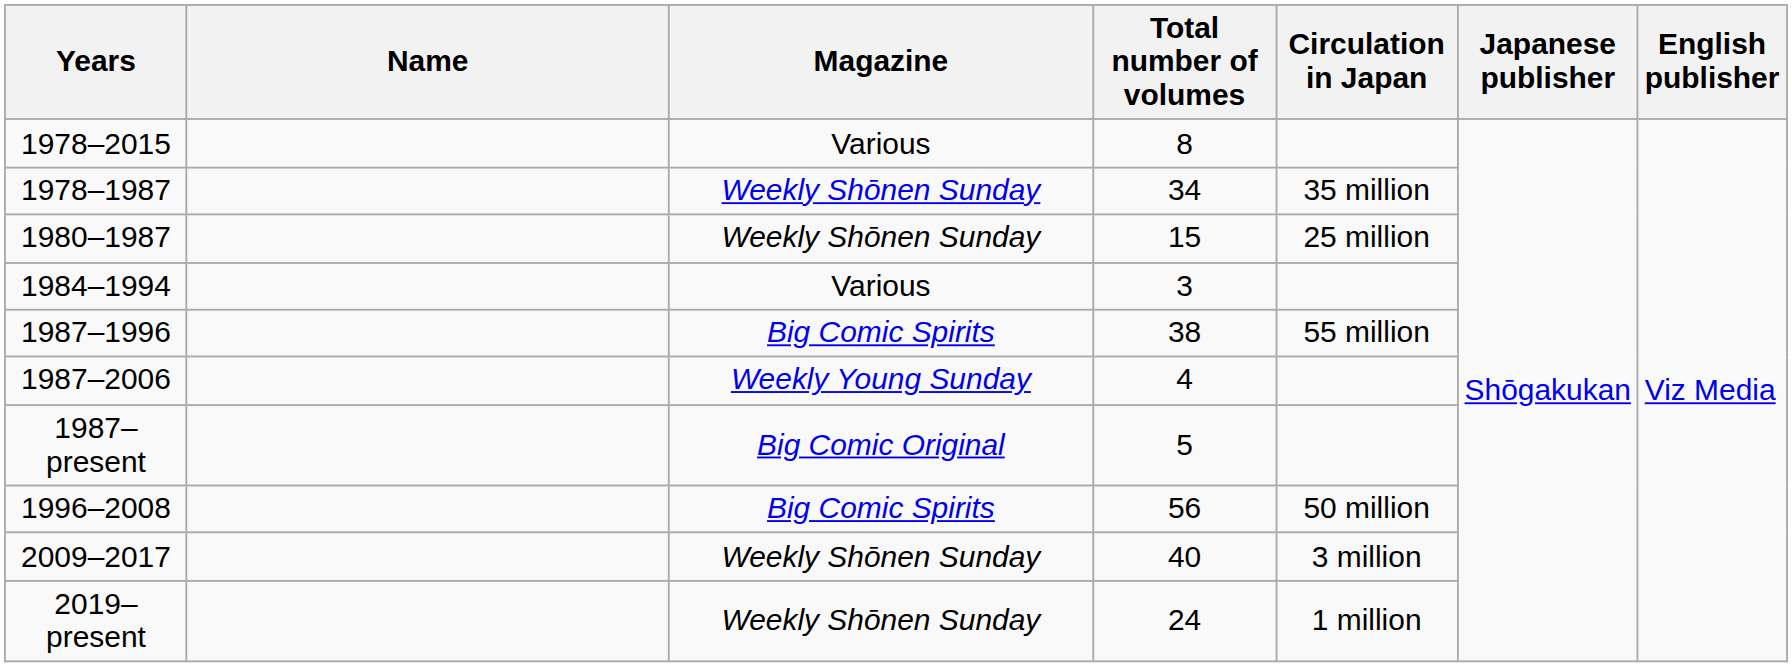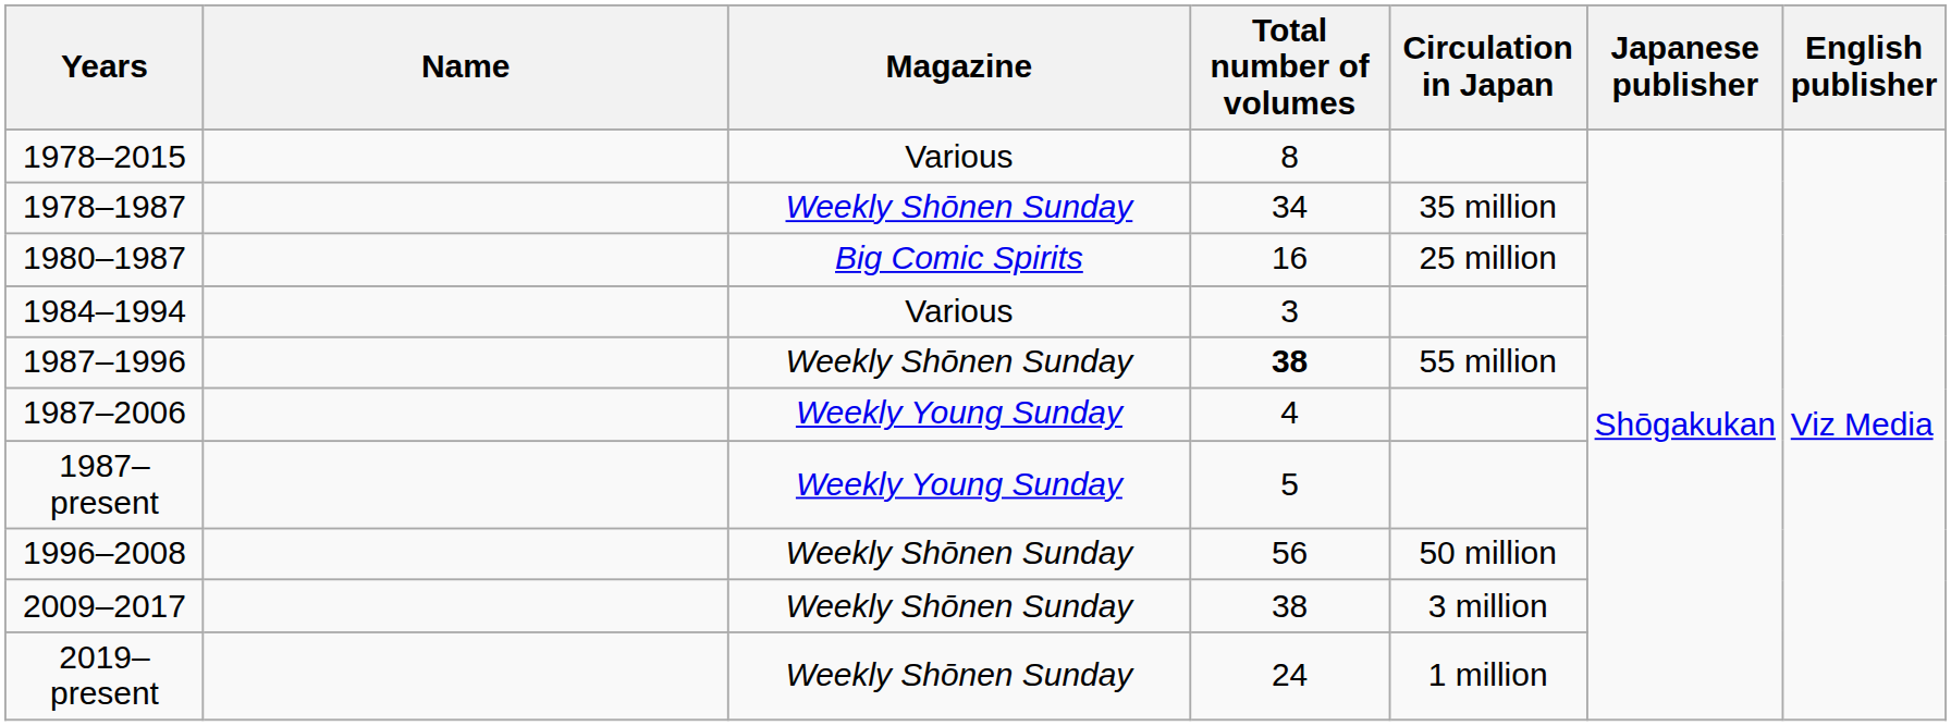1980–1987 | Magazine: Weekly Shōnen Sunday -> Big Comic Spirits
1980–1987 | Total number of volumes: 15 -> 16
1987–1996 | Magazine: Big Comic Spirits -> Weekly Shōnen Sunday
1987–1996 | Total number of volumes: normal -> bold
1987–present | Magazine: Big Comic Original -> Weekly Young Sunday
1996–2008 | Magazine: Big Comic Spirits -> Weekly Shōnen Sunday
2009–2017 | Total number of volumes: 40 -> 38
